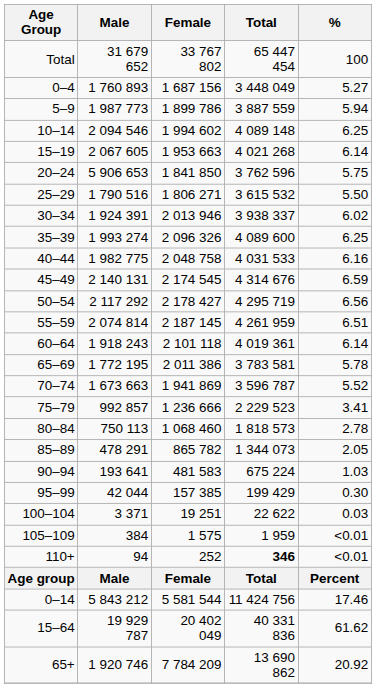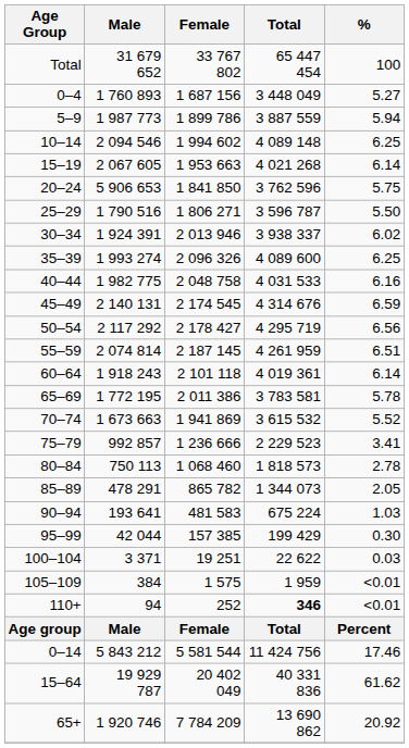25–29 | Total: 3 615 532 -> 3 596 787
70–74 | Total: 3 596 787 -> 3 615 532
